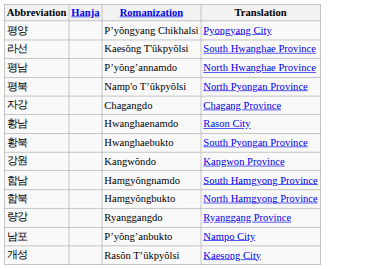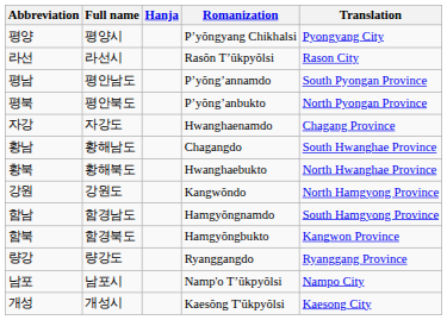+ column: Full name | 평양시 | 라선시 | 평안남도 | 평안북도 | 자강도 | 황해남도 | 황해북도 | 강원도 | 함경남도 | 함경북도 | 량강도 | 남포시 | 개성시
라선 | Romanization: Kaesŏng T'ŭkpyŏlsi -> Rasŏn T’ŭkpyŏlsi
라선 | Translation: South Hwanghae Province -> Rason City
평남 | Translation: North Hwanghae Province -> South Pyongan Province
평북 | Romanization: Namp'o T’ŭkpyŏlsi -> P’yŏng’anbukto
자강 | Romanization: Chagangdo -> Hwanghaenamdo
황남 | Romanization: Hwanghaenamdo -> Chagangdo
황남 | Translation: Rason City -> South Hwanghae Province
황북 | Translation: South Pyongan Province -> North Hwanghae Province
강원 | Translation: Kangwon Province -> North Hamgyong Province
함북 | Translation: North Hamgyong Province -> Kangwon Province
남포 | Romanization: P’yŏng’anbukto -> Namp'o T’ŭkpyŏlsi
개성 | Romanization: Rasŏn T’ŭkpyŏlsi -> Kaesŏng T'ŭkpyŏlsi
